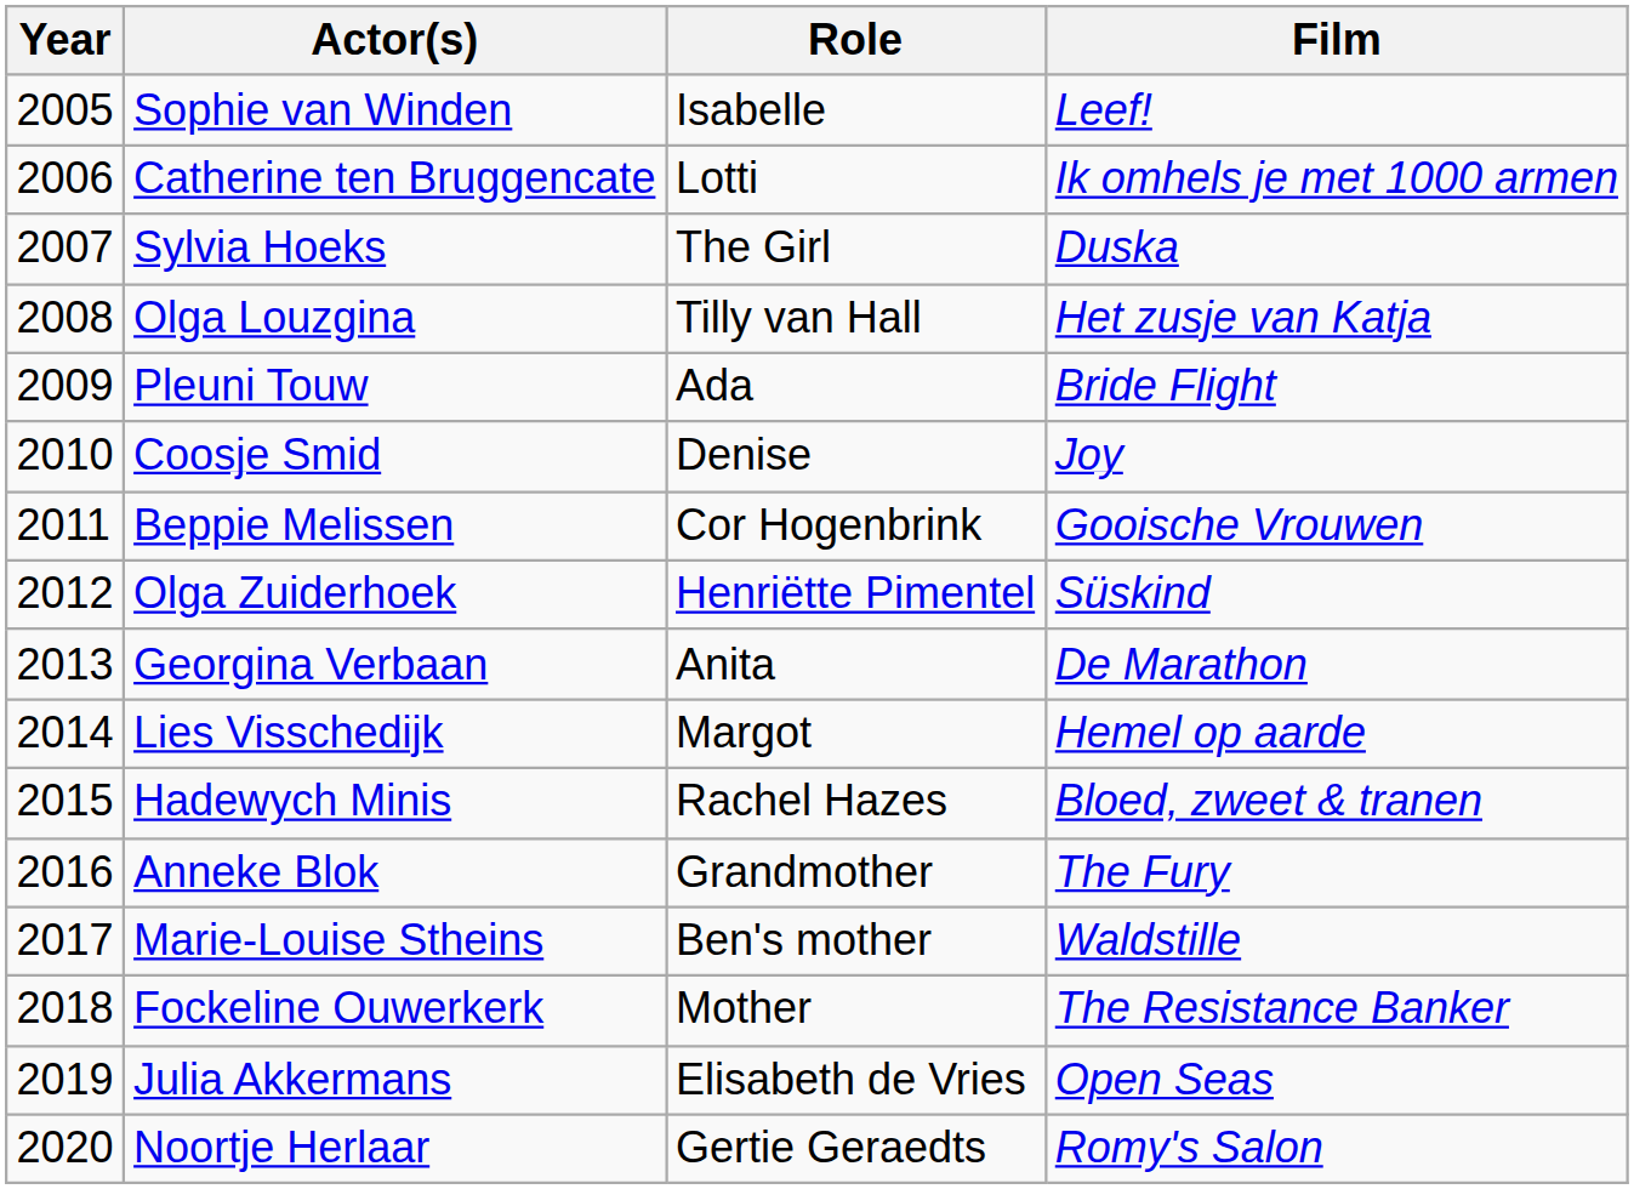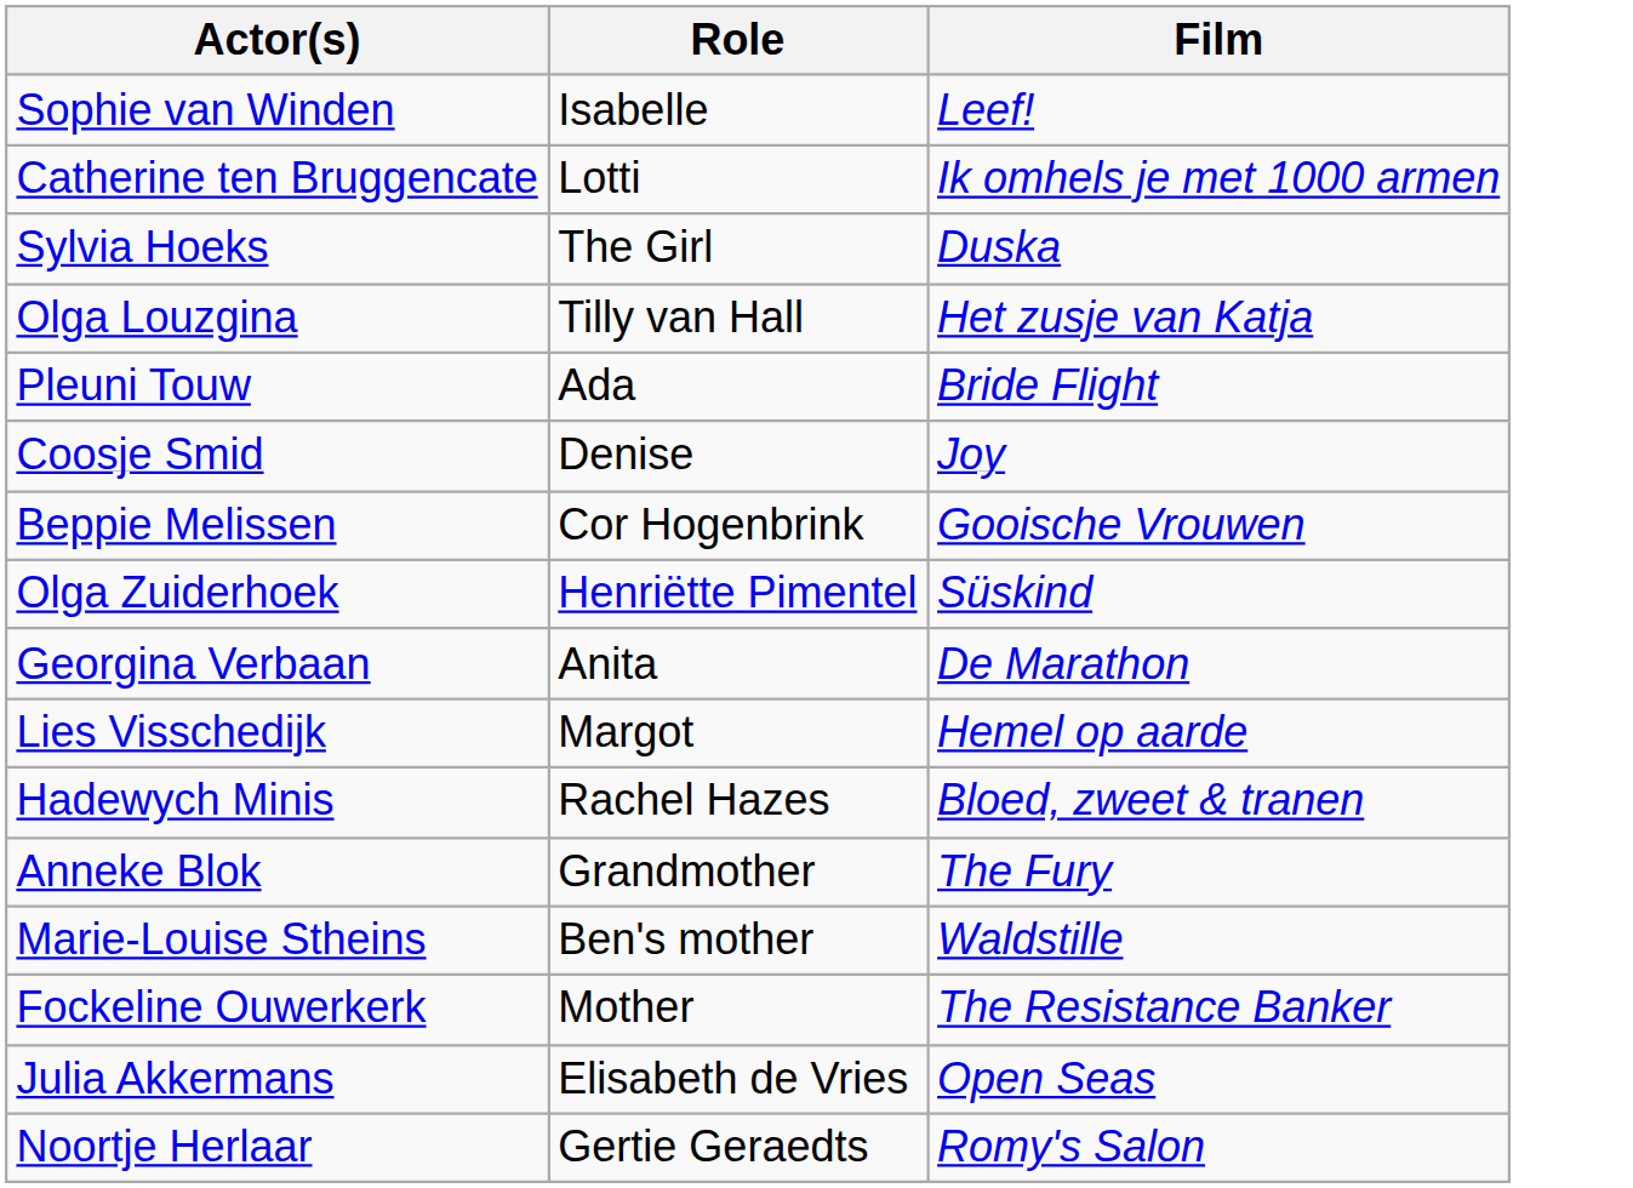- column: Year | 2005 | 2006 | 2007 | 2008 | 2009 | 2010 | 2011 | 2012 | 2013 | 2014 | 2015 | 2016 | 2017 | 2018 | 2019 | 2020
